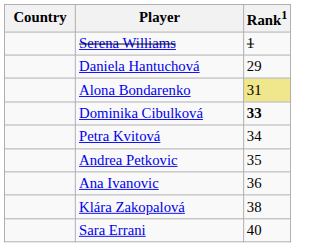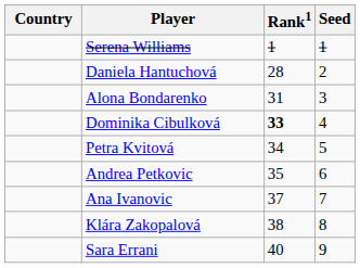+ column: Seed | 1 | 2 | 3 | 4 | 5 | 6 | 7 | 8 | 9
Daniela Hantuchová | Rank1: 29 -> 28
Alona Bondarenko | Rank1: khaki background -> no background
Ana Ivanovic | Rank1: 36 -> 37
